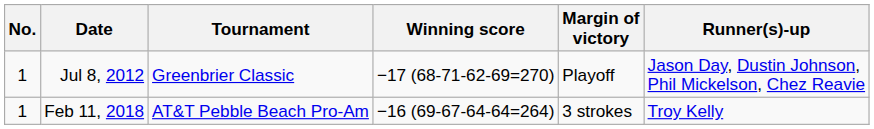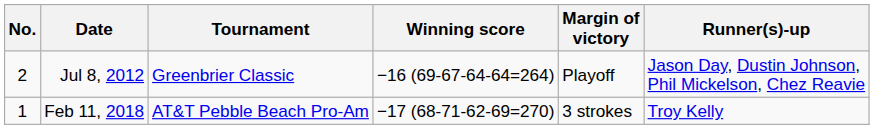Jul 8, 2012 | No.: 1 -> 2
Jul 8, 2012 | Winning score: −17 (68-71-62-69=270) -> −16 (69-67-64-64=264)
Feb 11, 2018 | Winning score: −16 (69-67-64-64=264) -> −17 (68-71-62-69=270)
